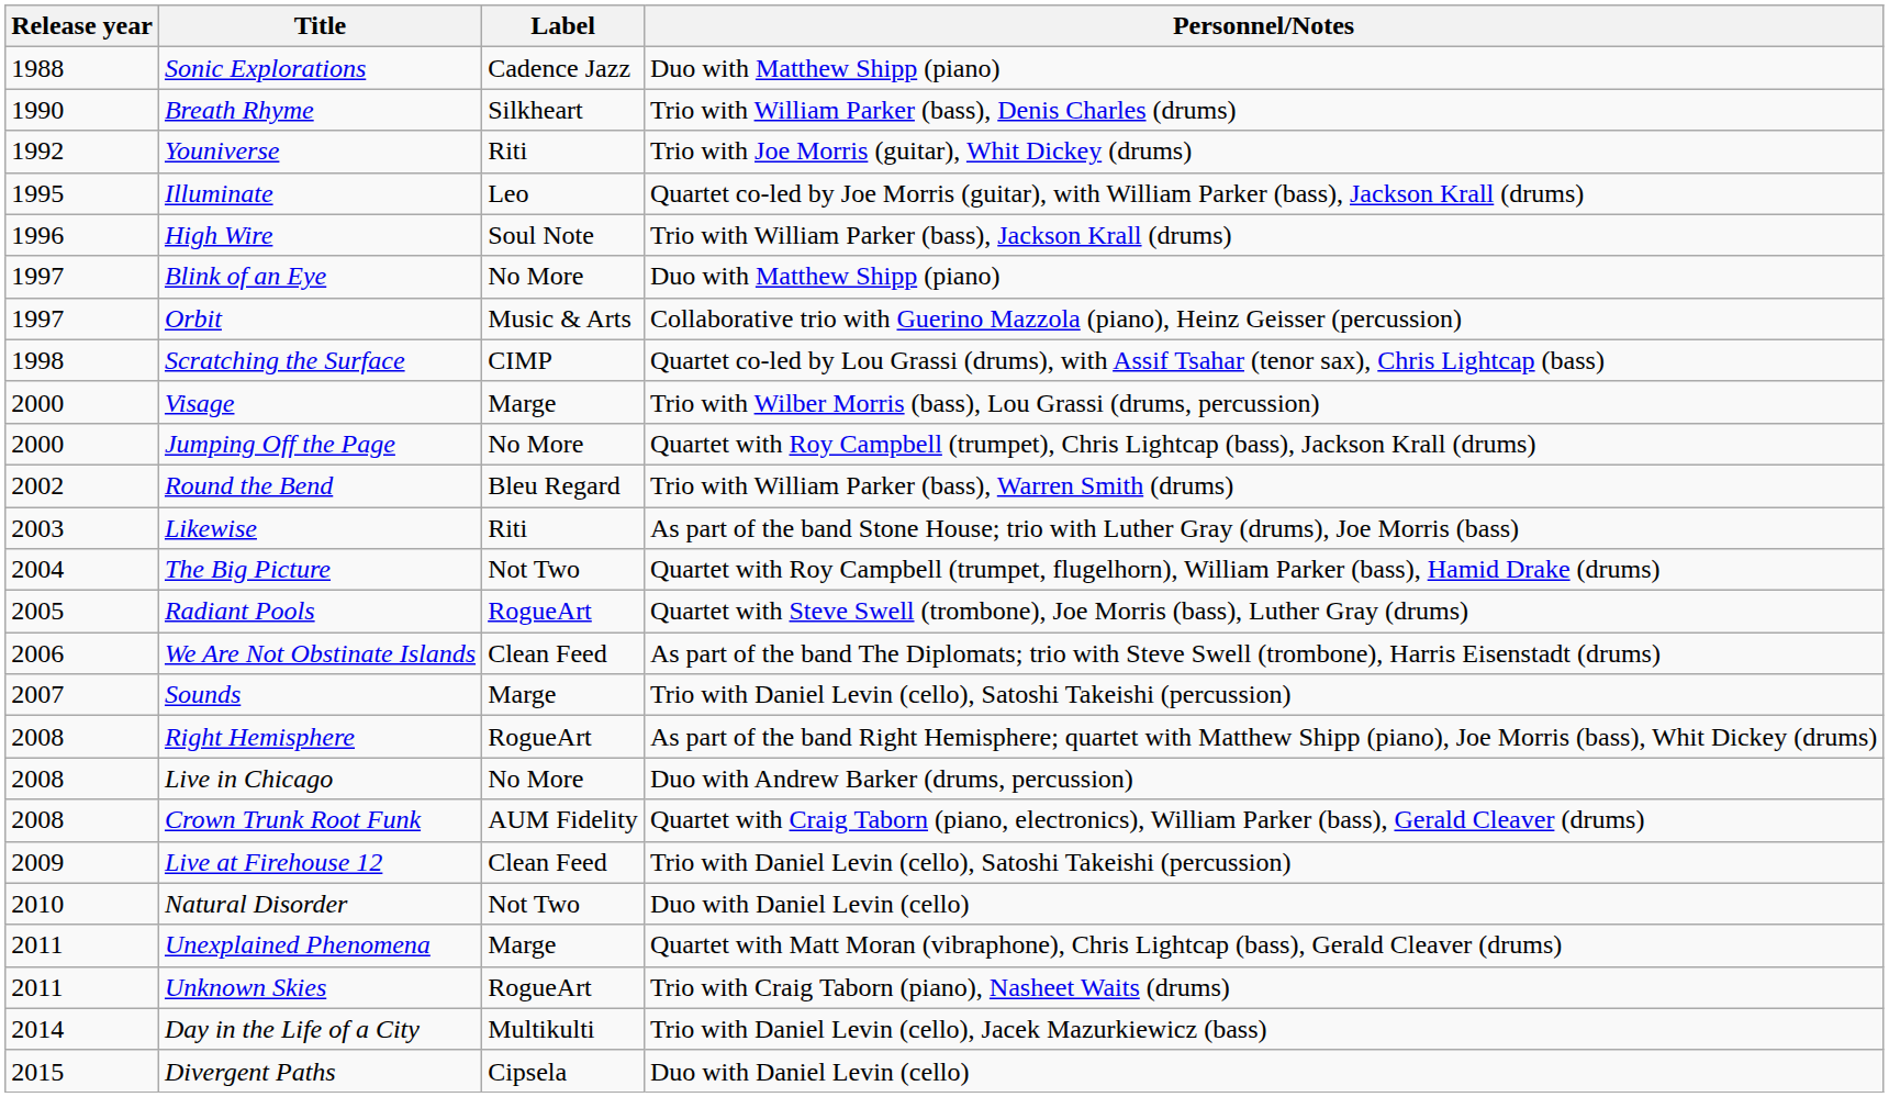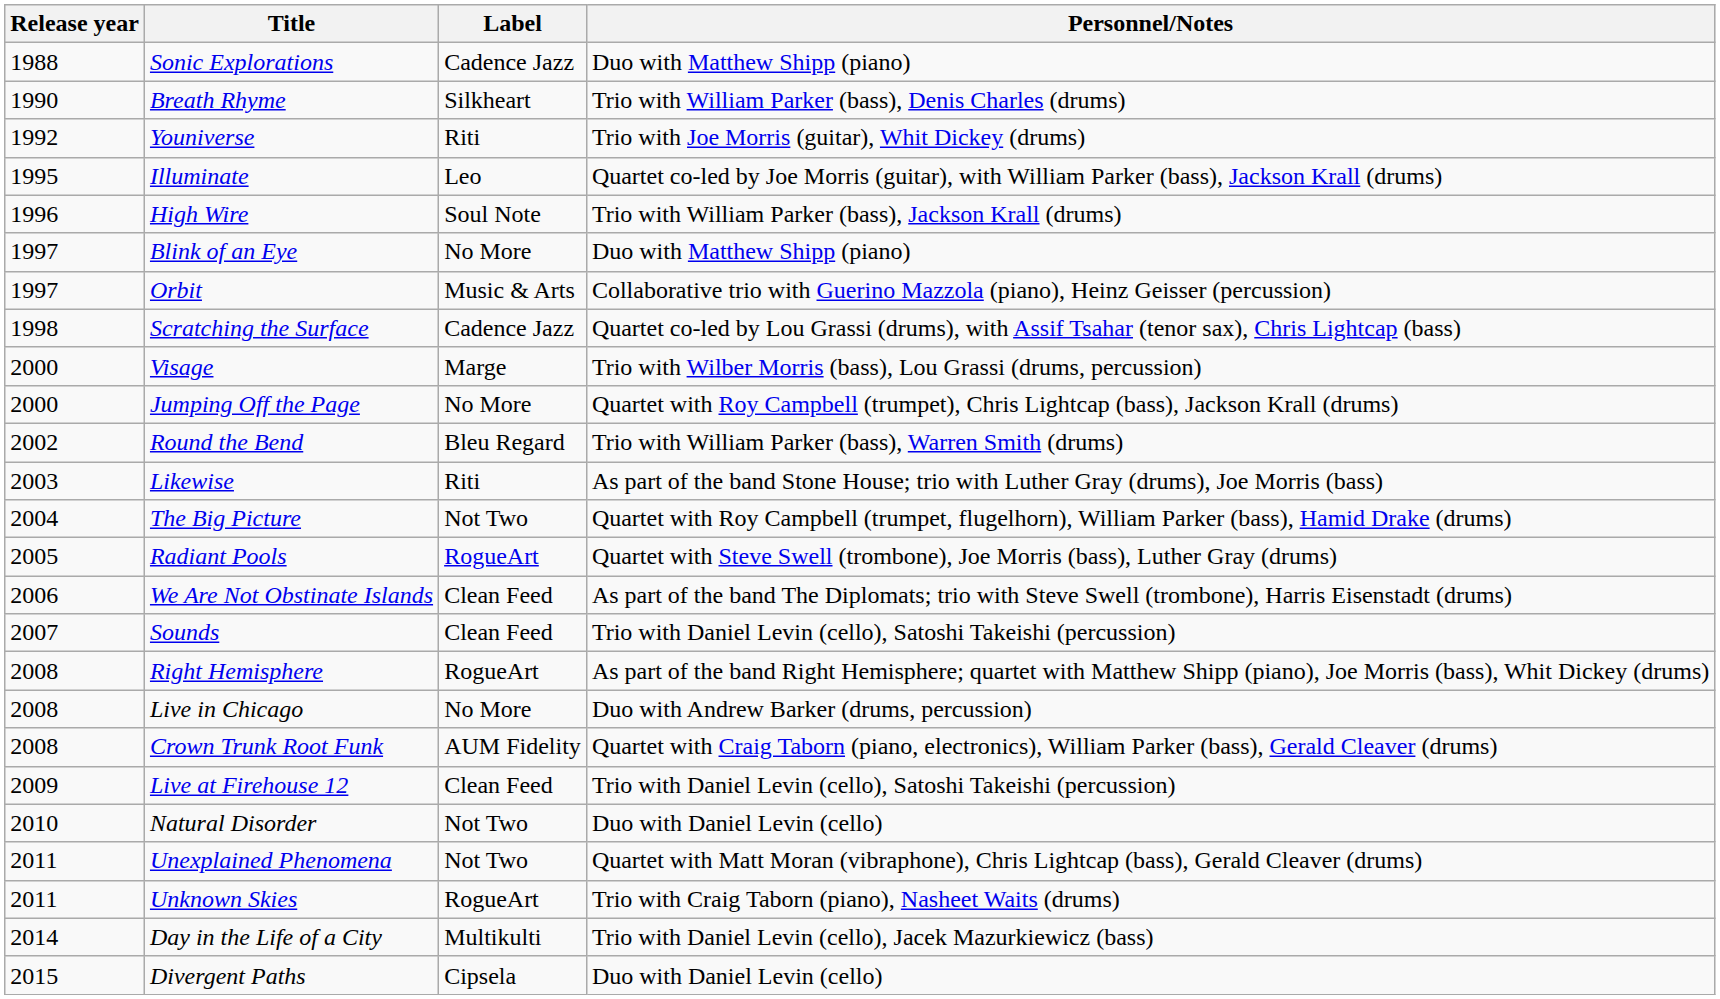Scratching the Surface | Label: CIMP -> Cadence Jazz
Sounds | Label: Marge -> Clean Feed
Unexplained Phenomena | Label: Marge -> Not Two
